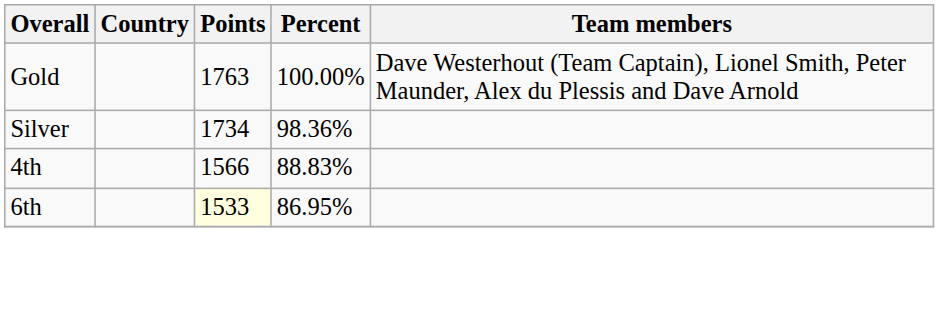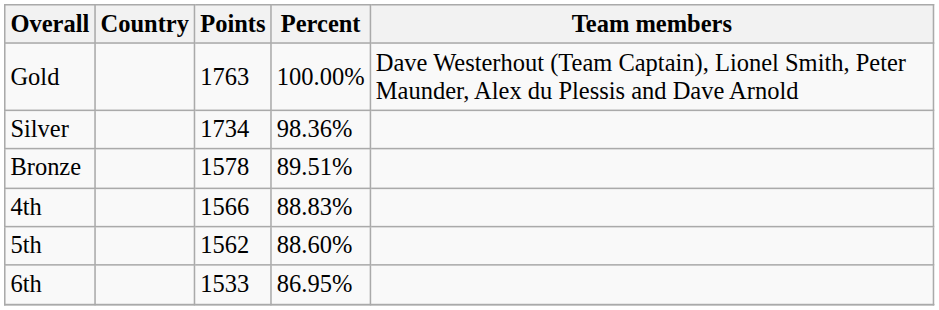+ row: Bronze | 1578 | 89.51%
+ row: 5th | 1562 | 88.60%
6th | Points: lightyellow background -> no background
